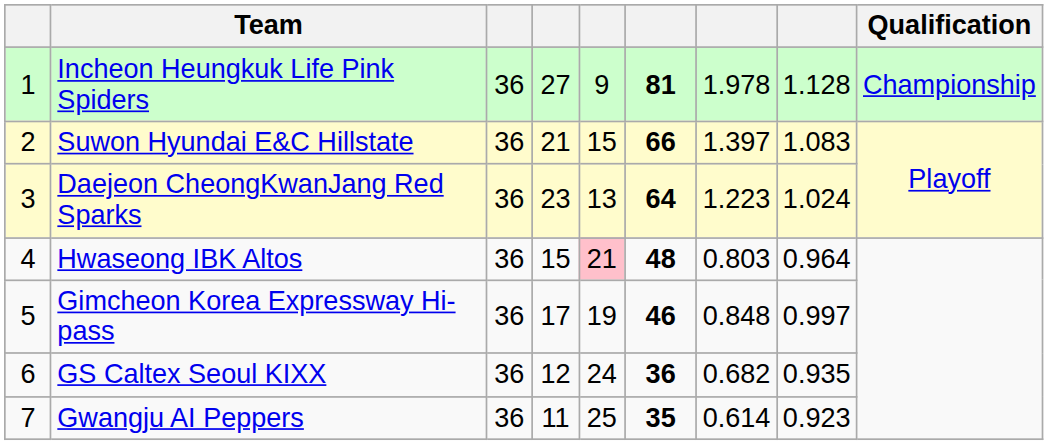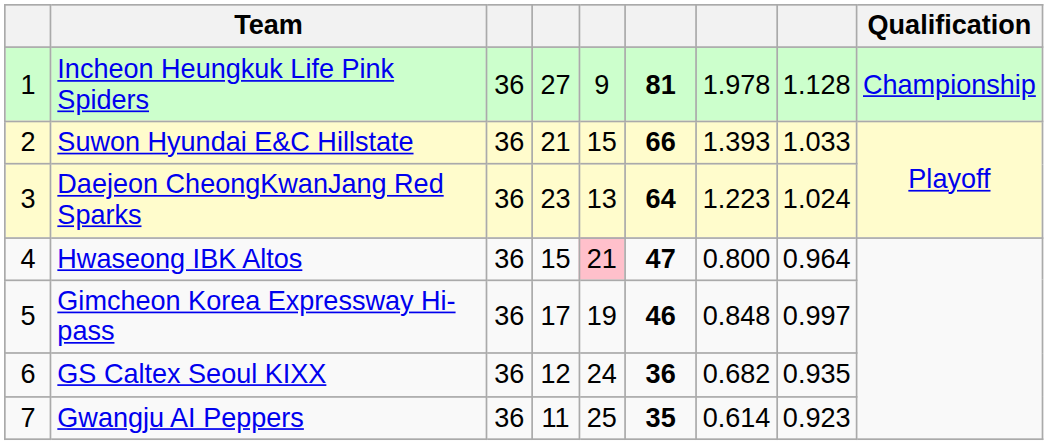Suwon Hyundai E&C Hillstate | column 7: 1.397 -> 1.393
Suwon Hyundai E&C Hillstate | column 8: 1.083 -> 1.033
Hwaseong IBK Altos | column 6: 48 -> 47
Hwaseong IBK Altos | column 7: 0.803 -> 0.800
